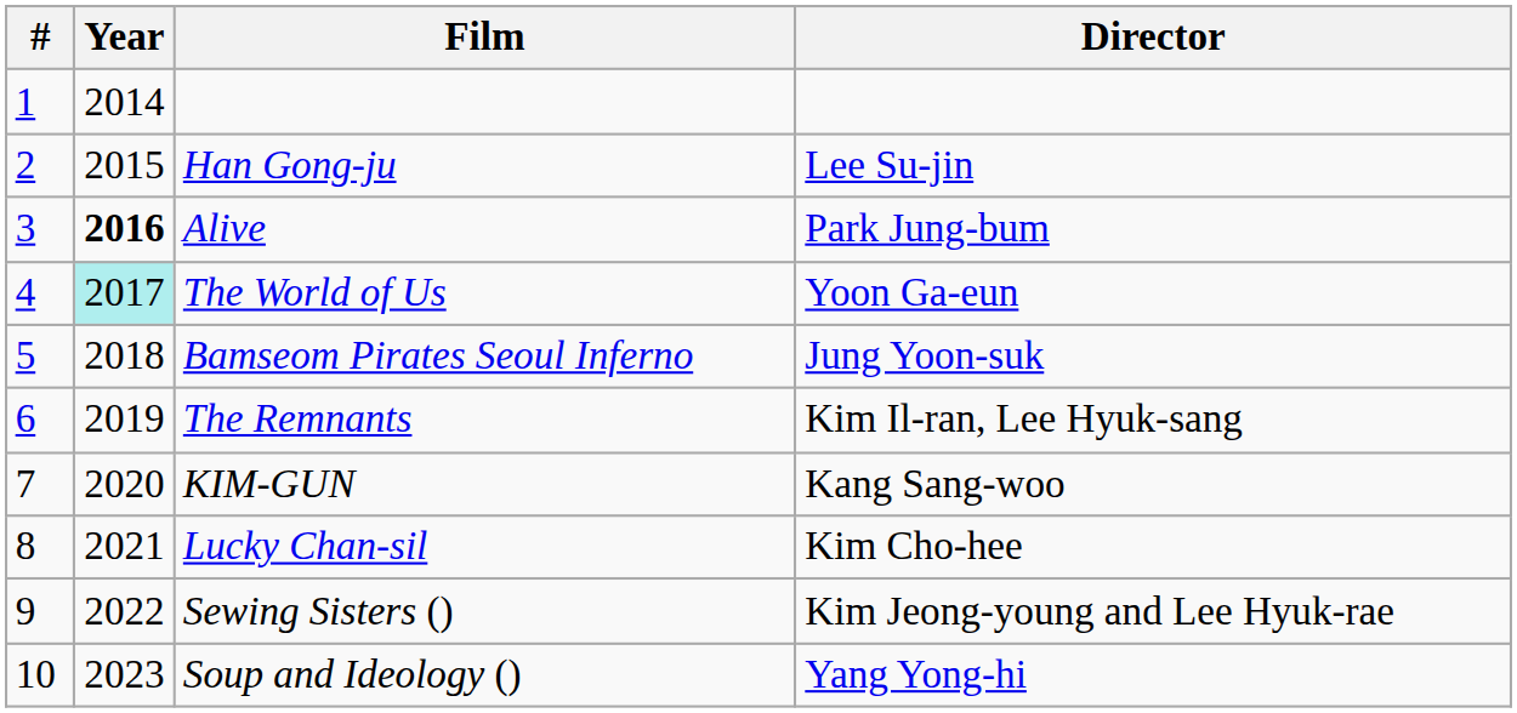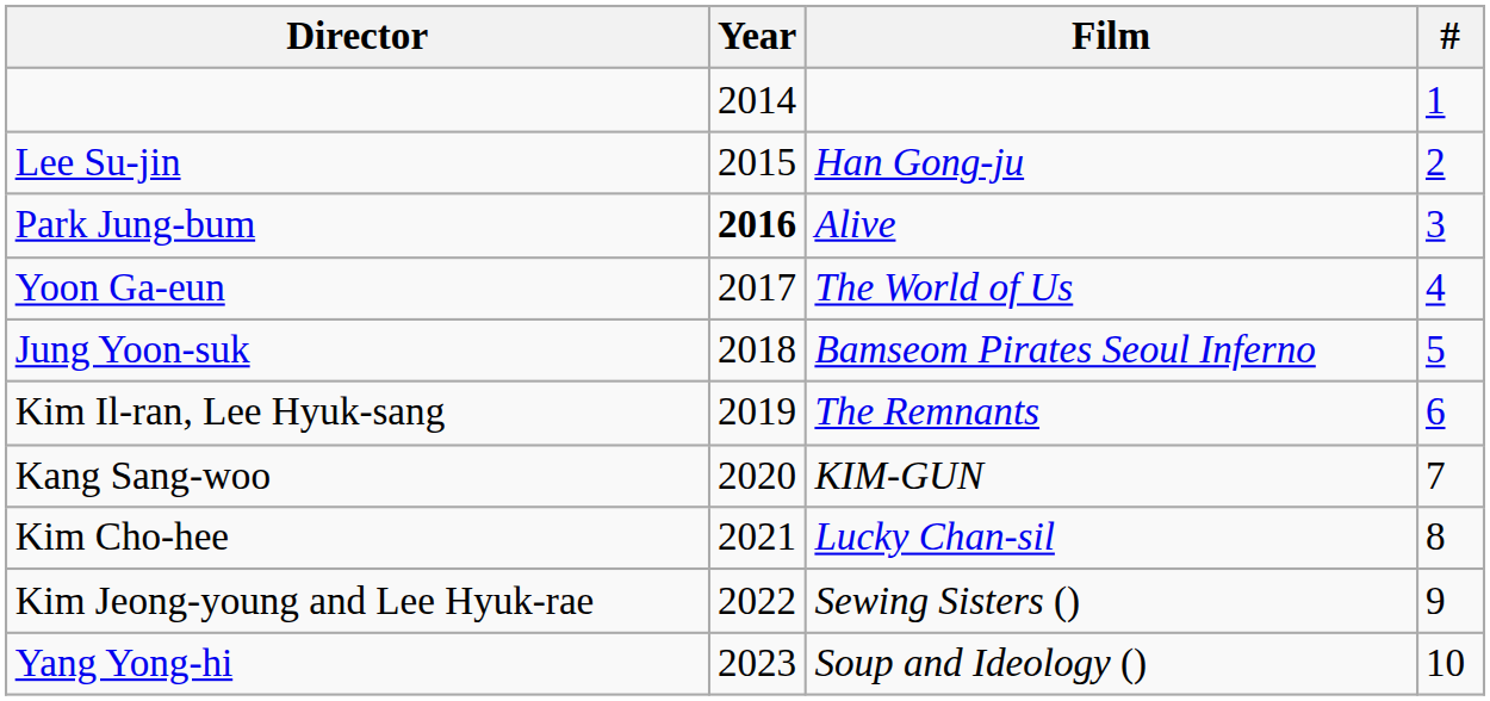columns swapped: # <-> Director
The World of Us | Year: paleturquoise background -> no background
